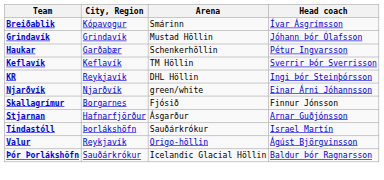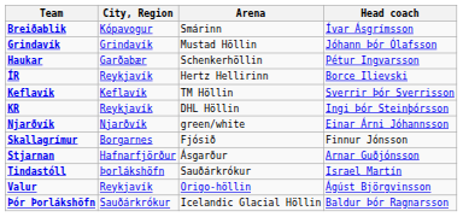+ row: ÍR | Reykjavík | Hertz Hellirinn | Borce Ilievski
